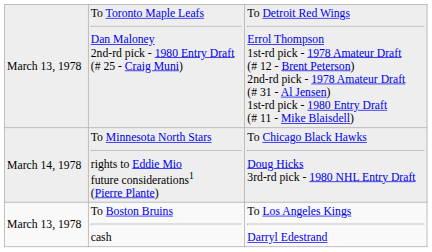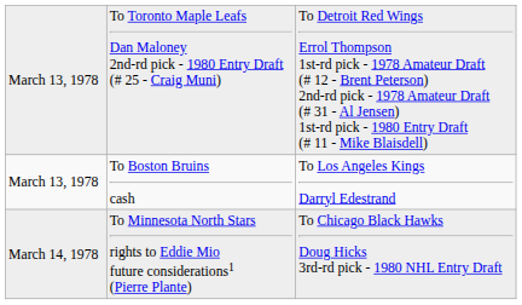rows swapped: March 13, 1978 / To Boston Bruins cash <-> March 14, 1978
